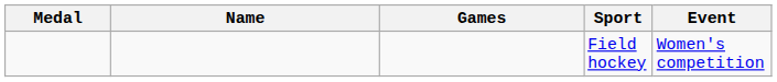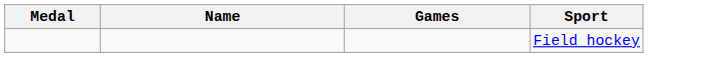- column: Event | Women's competition
